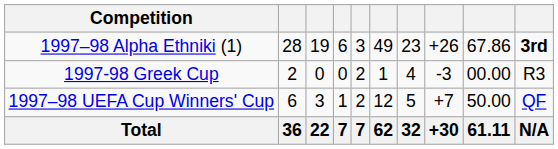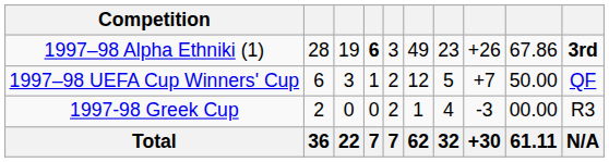1997–98 Alpha Ethniki (1) | column 4: normal -> bold
rows swapped: 1997-98 Greek Cup <-> 1997–98 UEFA Cup Winners' Cup
